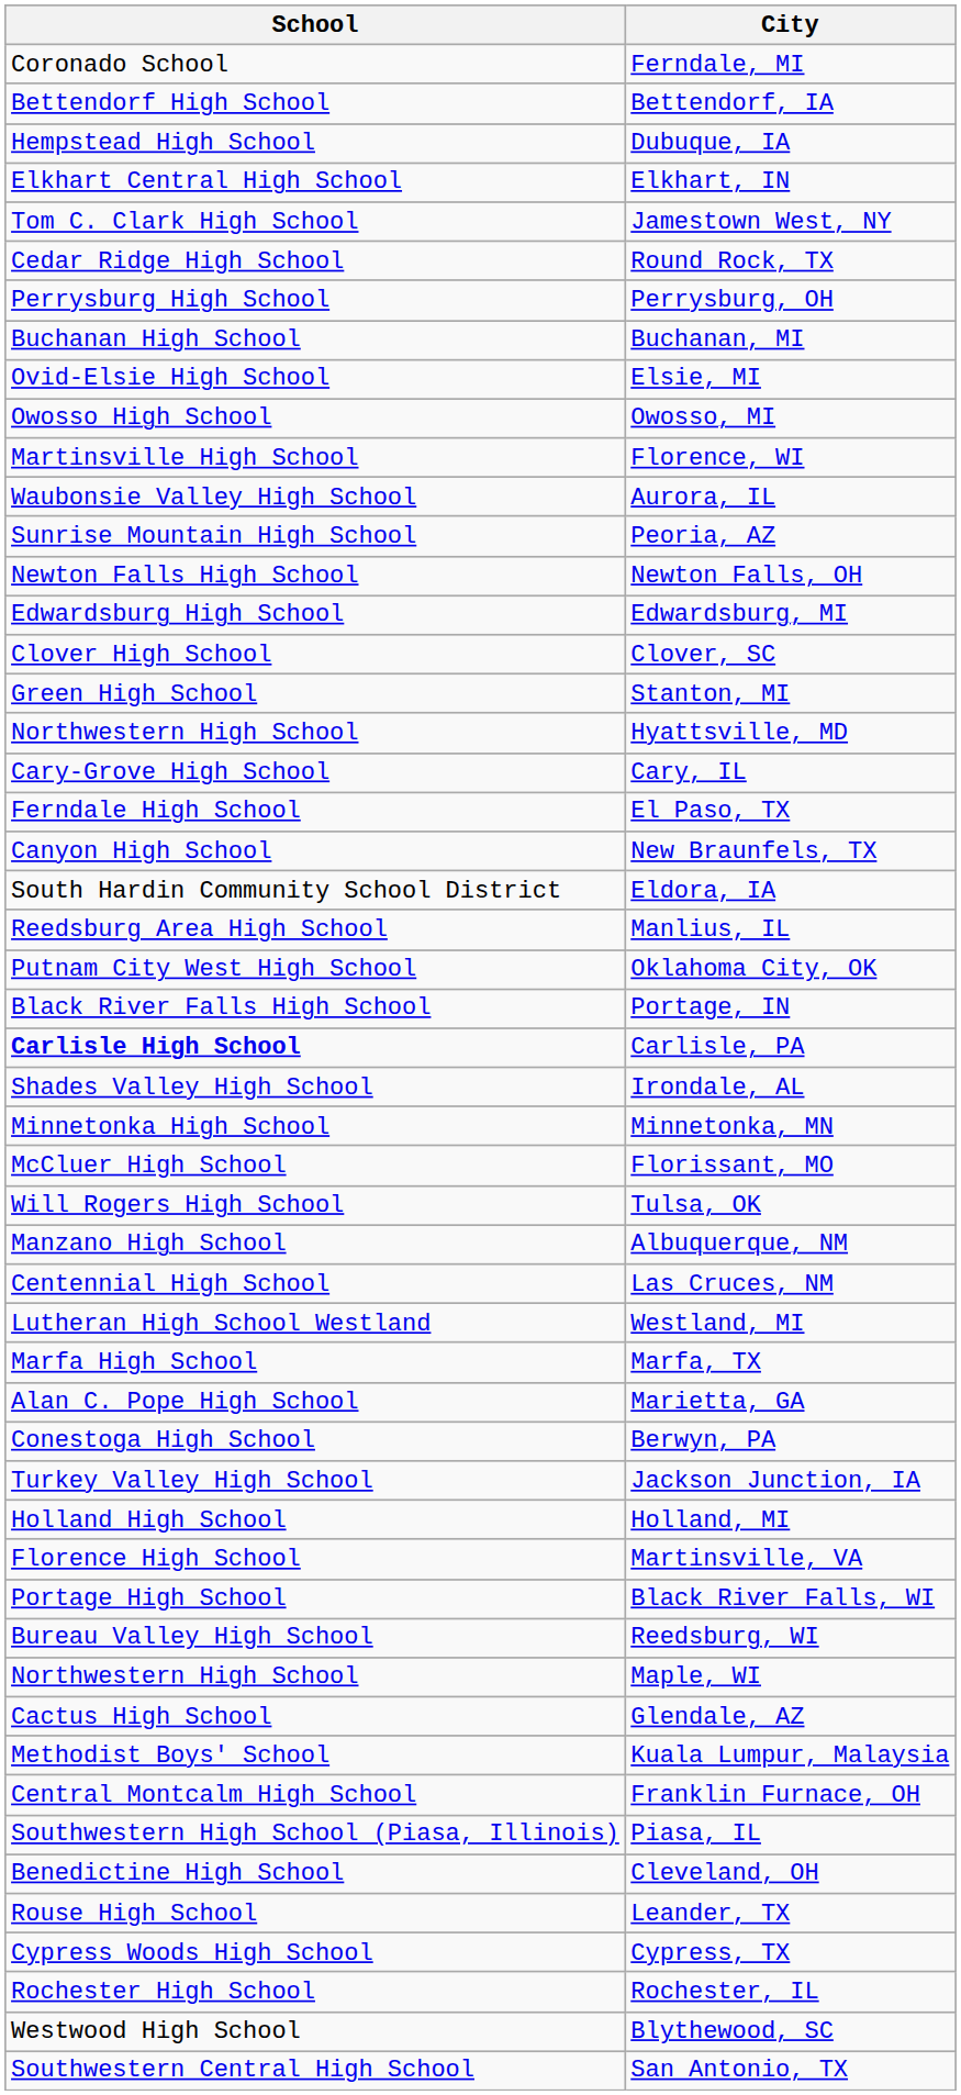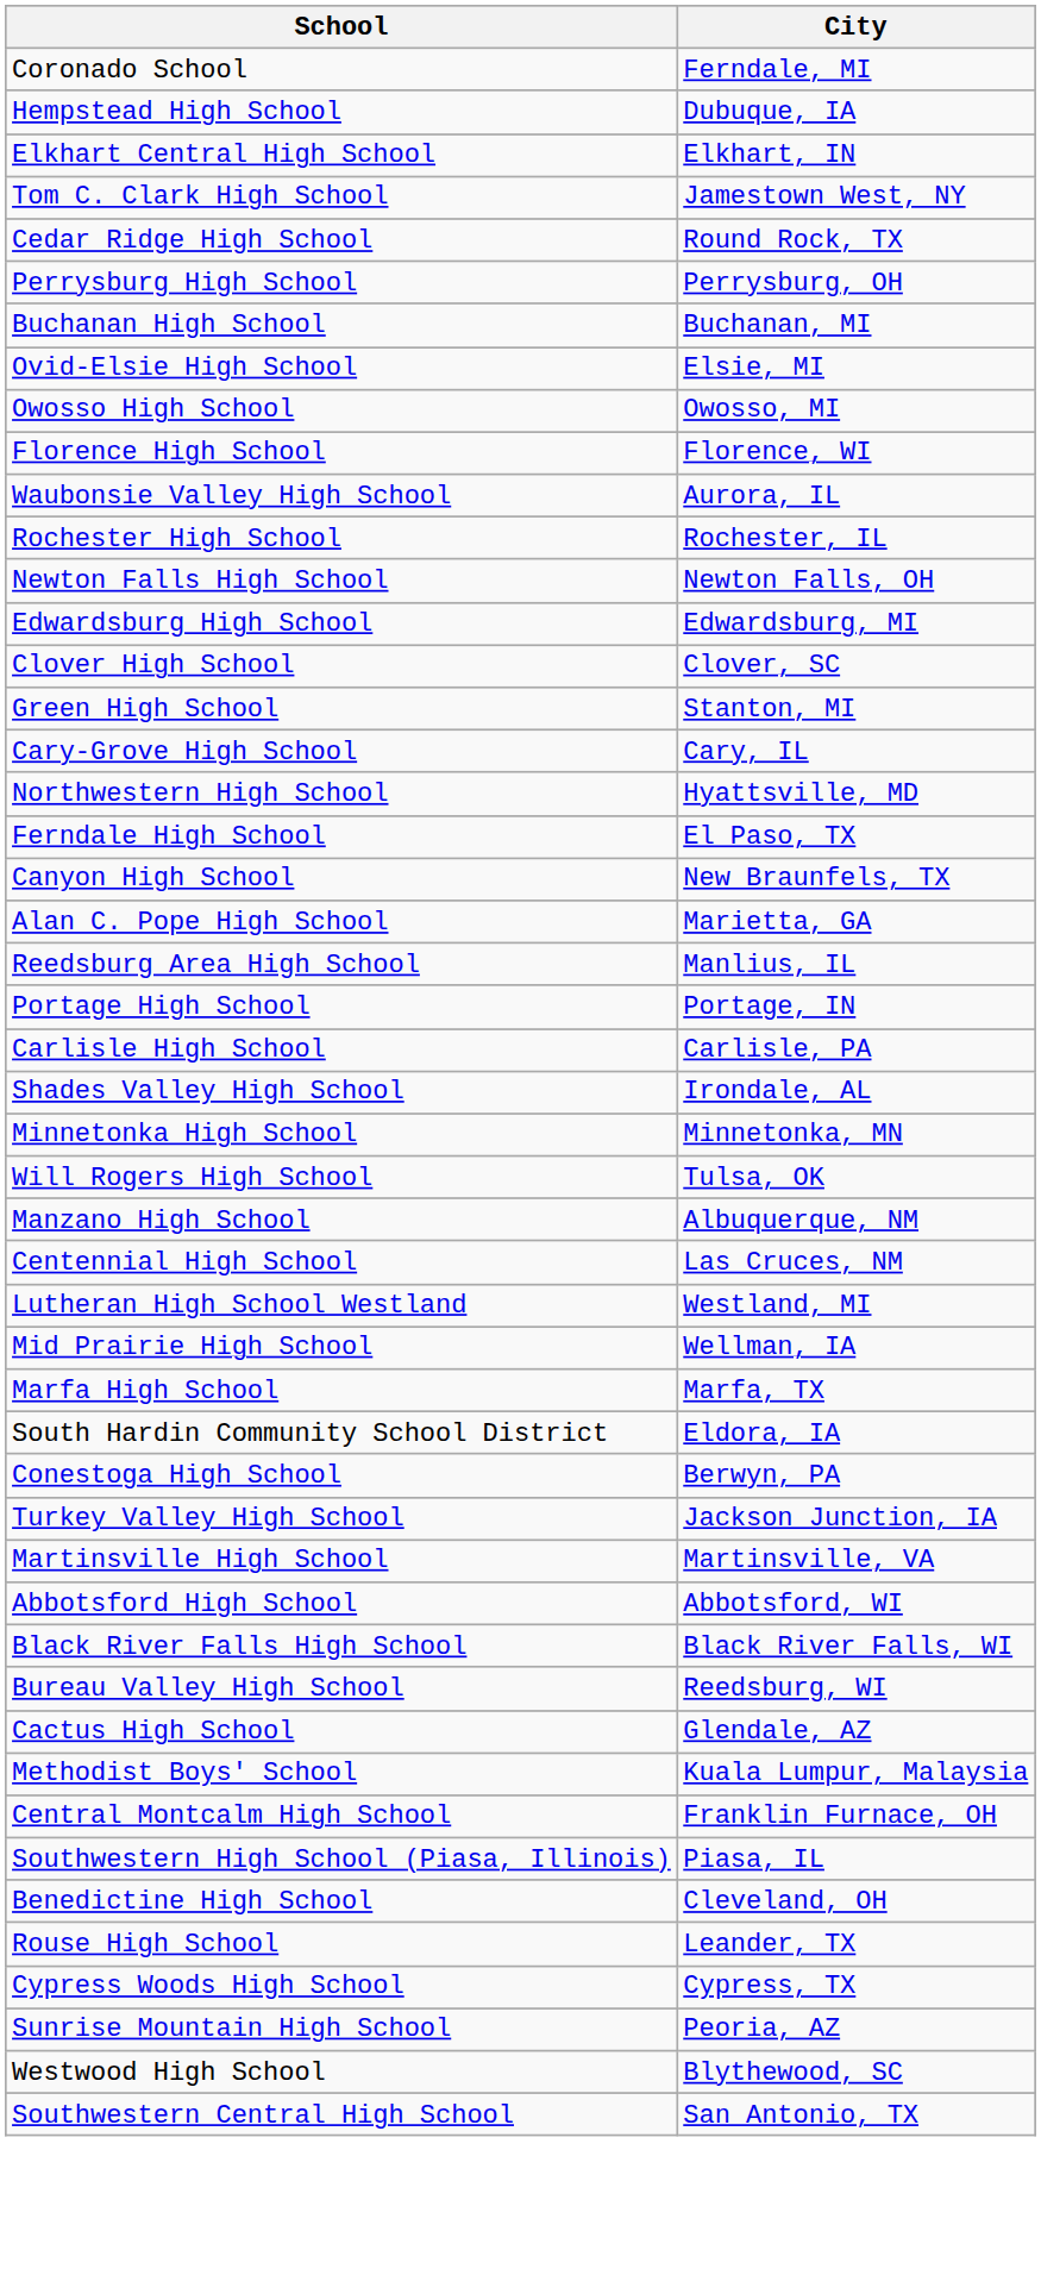- row: Bettendorf High School | Bettendorf, IA
Florence, WI | School: Martinsville High School -> Florence High School
rows swapped: Rochester, IL <-> Peoria, AZ
rows swapped: Hyattsville, MD <-> Cary, IL
rows swapped: Eldora, IA <-> Marietta, GA
- row: Putnam City West High School | Oklahoma City, OK
Portage, IN | School: Black River Falls High School -> Portage High School
Carlisle, PA | School: bold -> normal
- row: McCluer High School | Florissant, MO
+ row: Mid Prairie High School | Wellman, IA
- row: Holland High School | Holland, MI
Martinsville, VA | School: Florence High School -> Martinsville High School
+ row: Abbotsford High School | Abbotsford, WI
Black River Falls, WI | School: Portage High School -> Black River Falls High School
- row: Northwestern High School | Maple, WI
